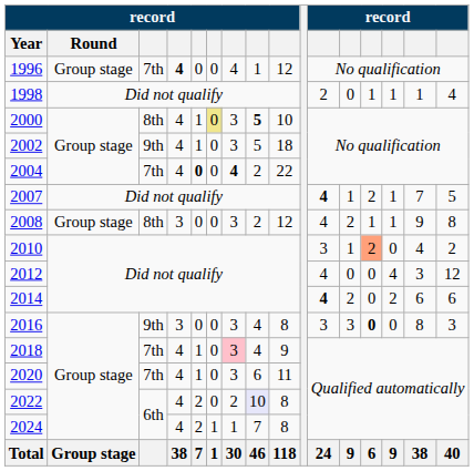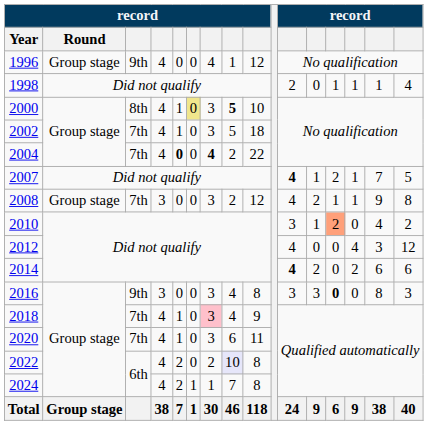1996 | column 3: 7th -> 9th
1996 | column 4: bold -> normal
2002 | column 3: 9th -> 7th
2008 | column 3: 8th -> 7th
